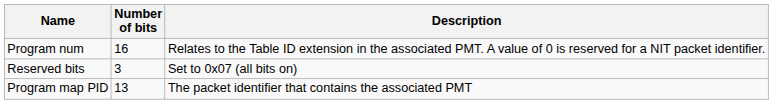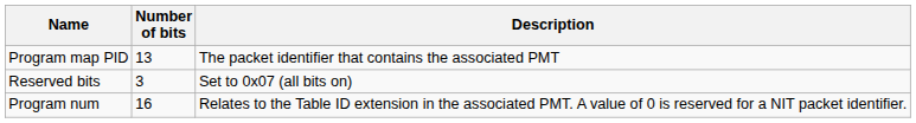rows swapped: Program num <-> Program map PID
